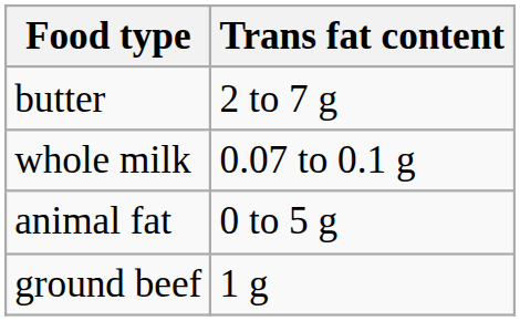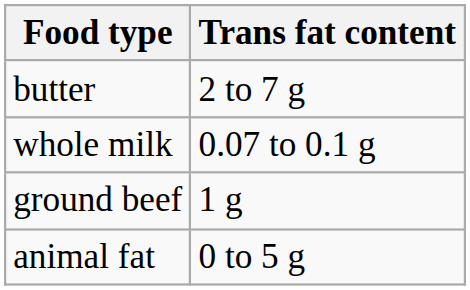rows swapped: animal fat <-> ground beef
